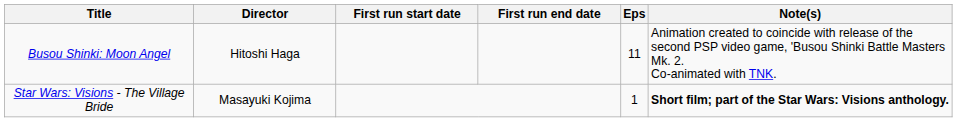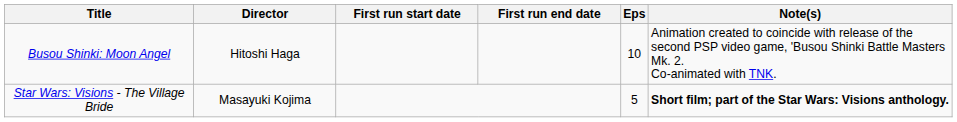Busou Shinki: Moon Angel | Eps: 11 -> 10
Star Wars: Visions - The Village Bride | Eps: 1 -> 5
